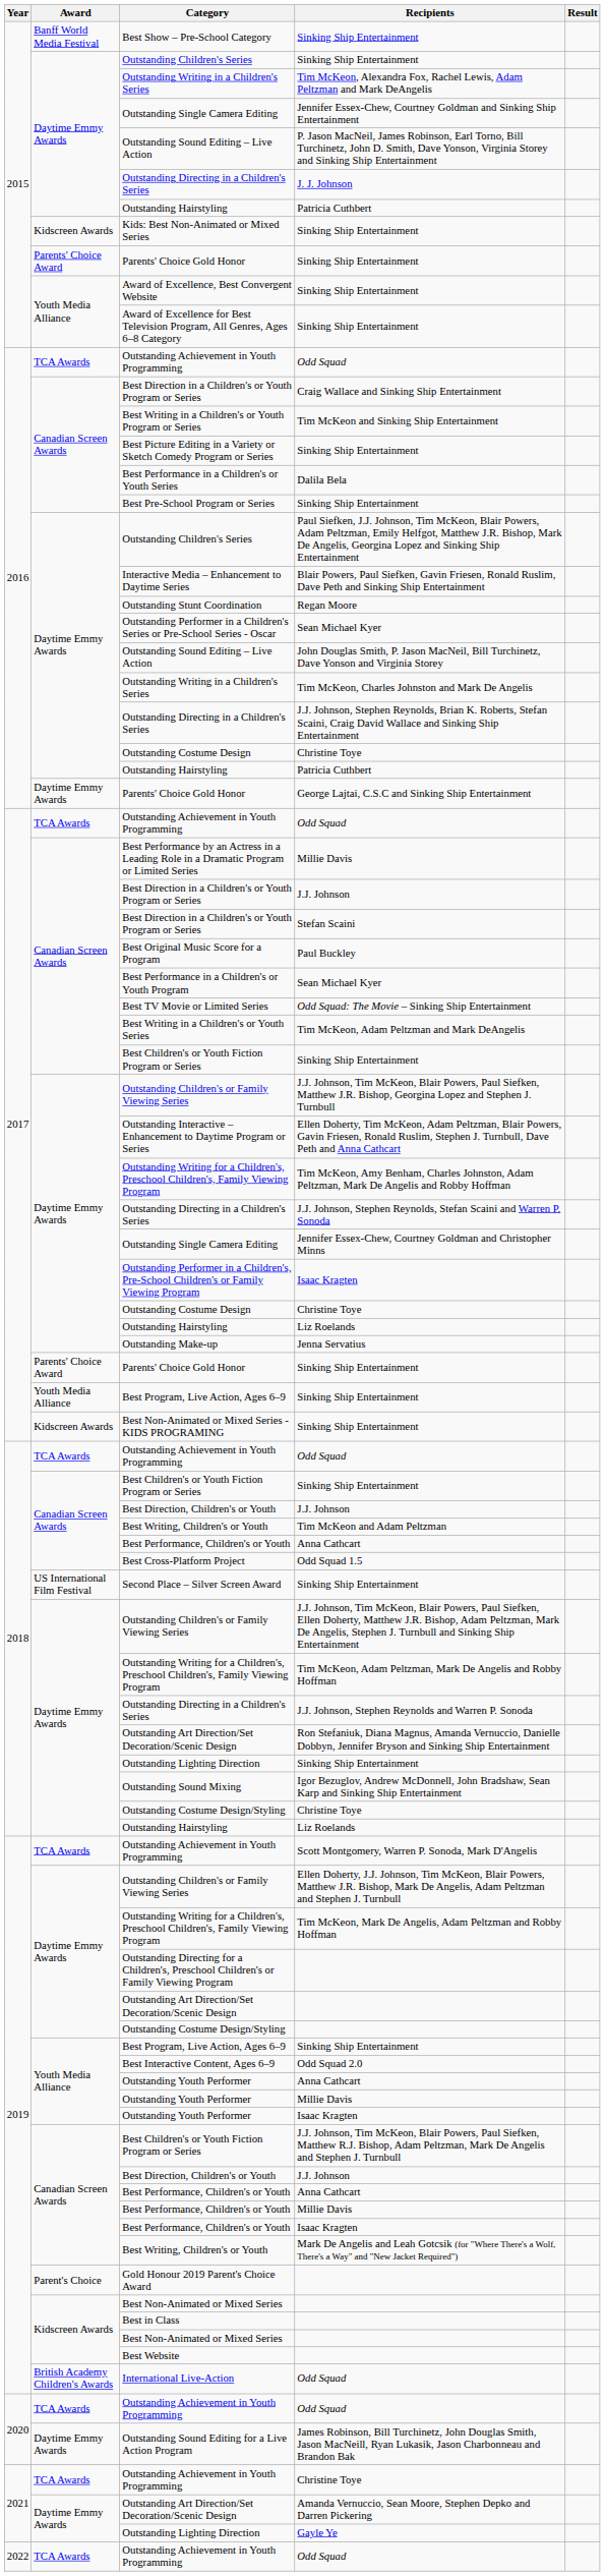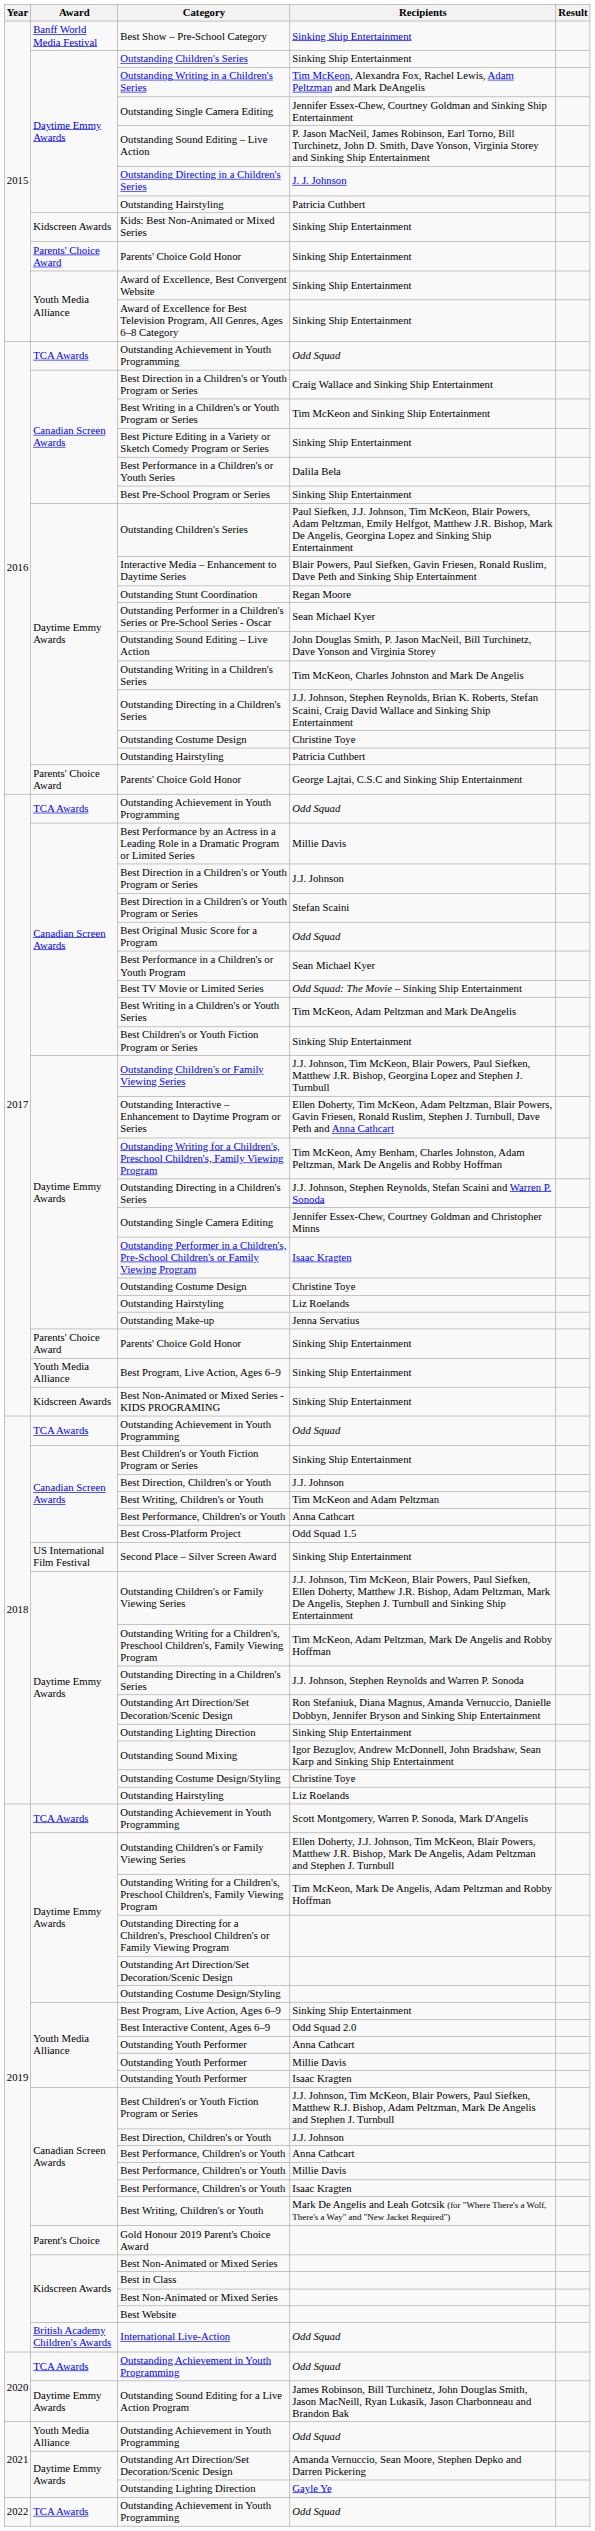2016 / Parents' Choice Gold Honor | Award: Daytime Emmy Awards -> Parents' Choice Award
Best Original Music Score for a Program | Recipients: Paul Buckley -> Odd Squad
2021 / Outstanding Achievement in Youth Programming | Award: TCA Awards -> Youth Media Alliance
2021 / Outstanding Achievement in Youth Programming | Recipients: Christine Toye -> Odd Squad
